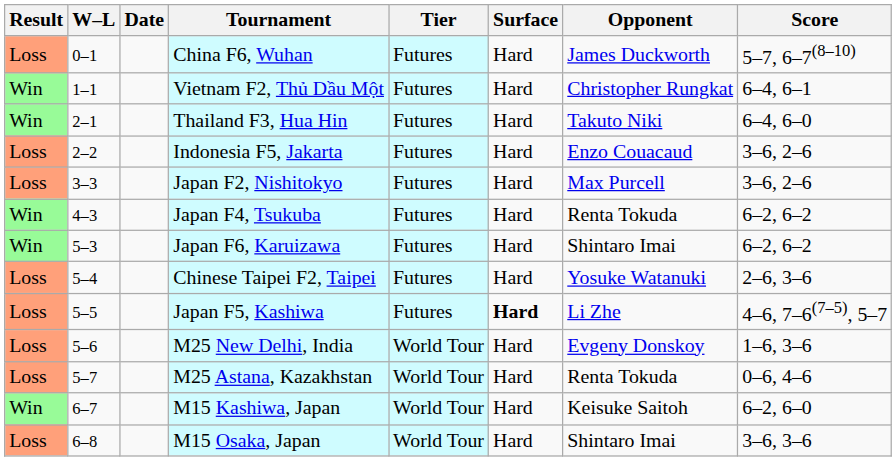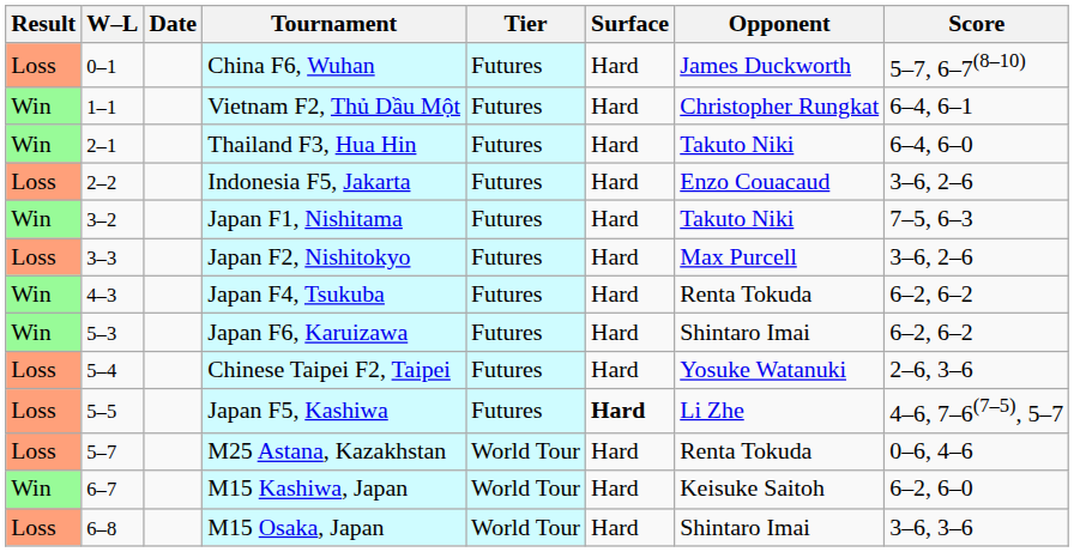+ row: Win | 3–2 | Japan F1, Nishitama | Futures | Hard | Takuto Niki | 7–5, 6–3
- row: Loss | 5–6 | M25 New Delhi, India | World Tour | Hard | Evgeny Donskoy | 1–6, 3–6
